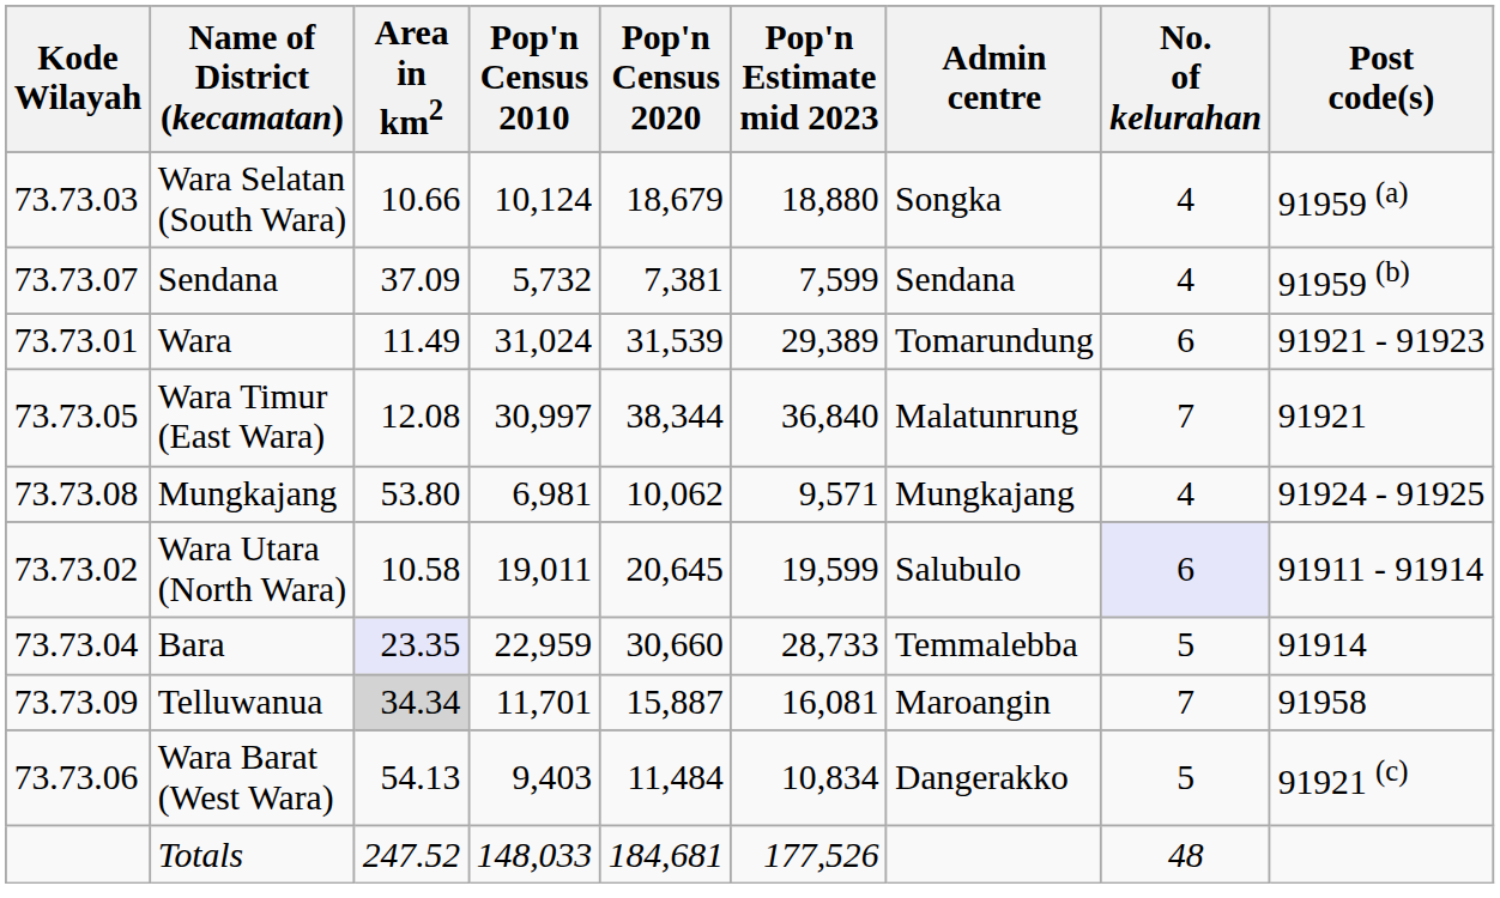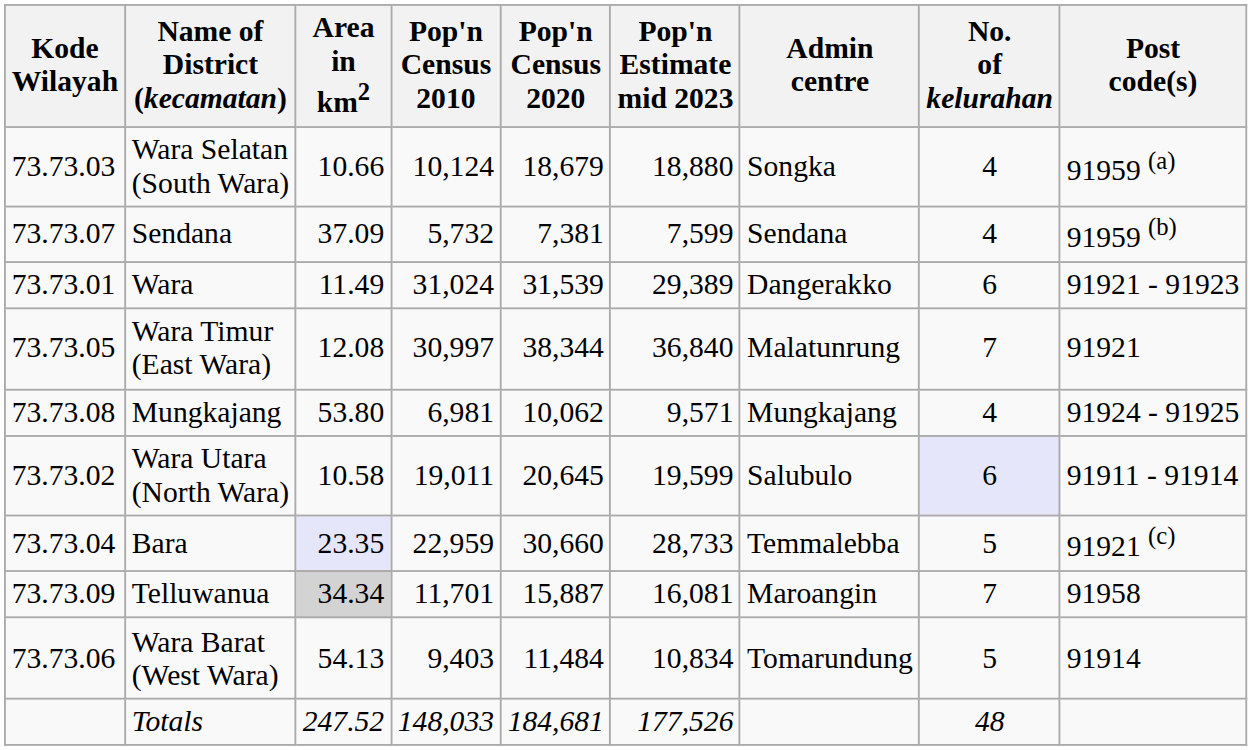Wara | Admin centre: Tomarundung -> Dangerakko
Bara | Post code(s): 91914 -> 91921 (c)
Wara Barat (West Wara) | Admin centre: Dangerakko -> Tomarundung
Wara Barat (West Wara) | Post code(s): 91921 (c) -> 91914
